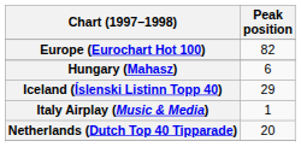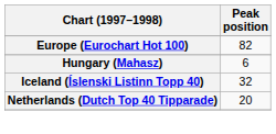Iceland (Íslenski Listinn Topp 40) | Peak position: 29 -> 32
- row: Italy Airplay (Music & Media) | 1
